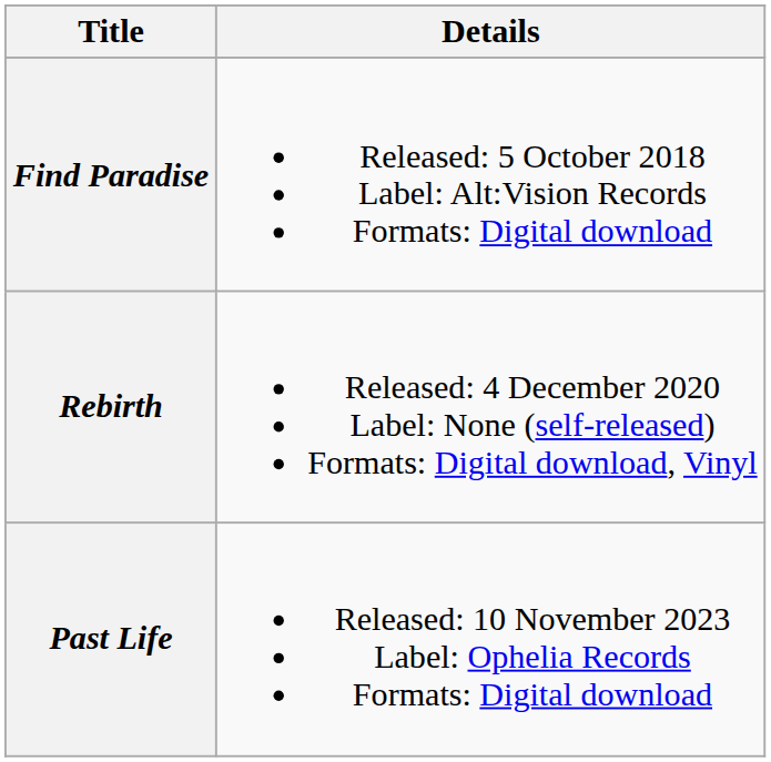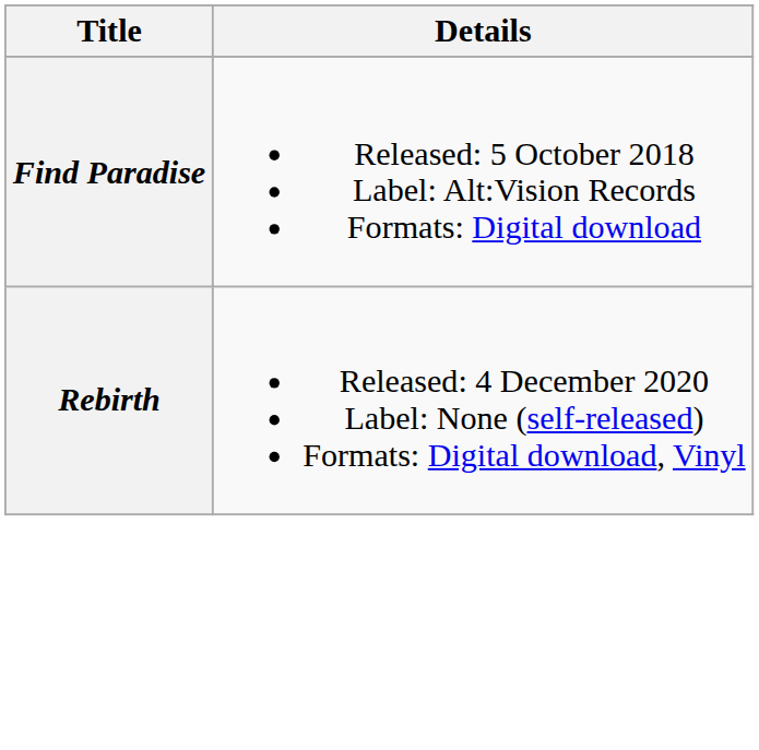- row: Past Life | Released: 10 November 2023 Label: Ophelia Records Formats: Digital download
